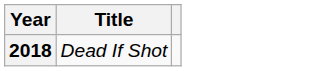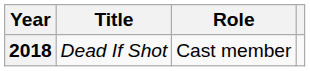+ column: Role | Cast member
